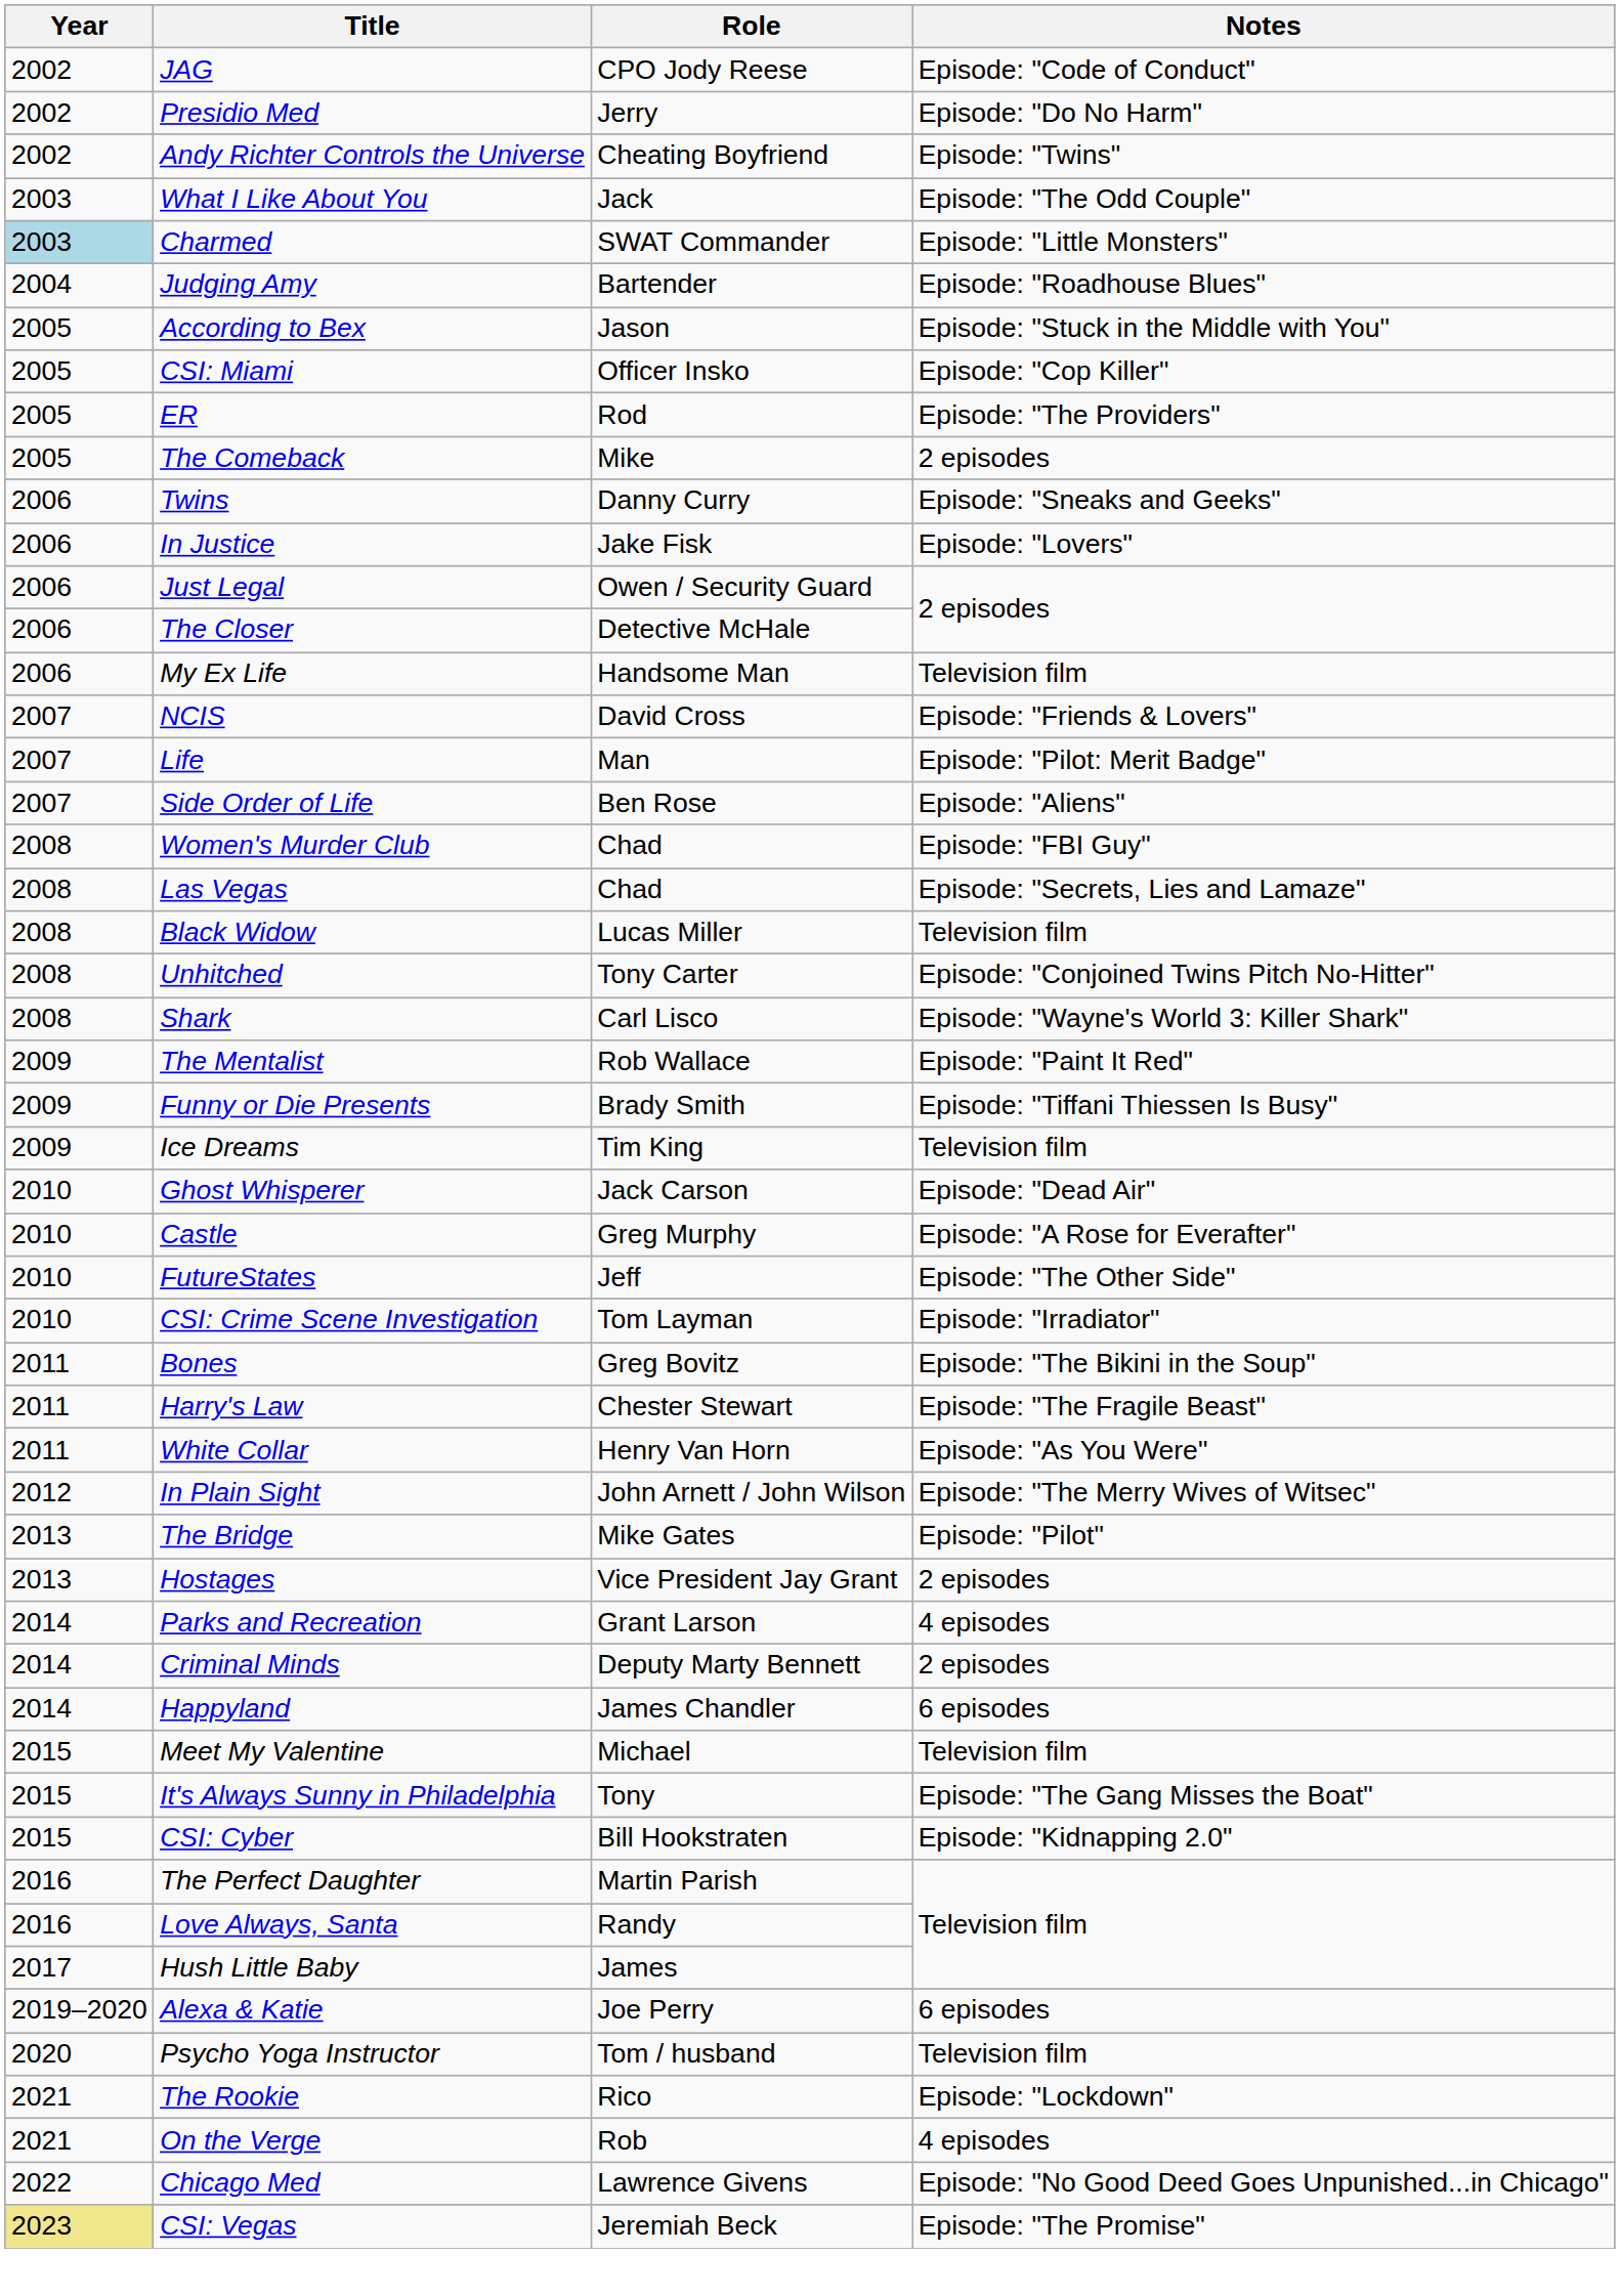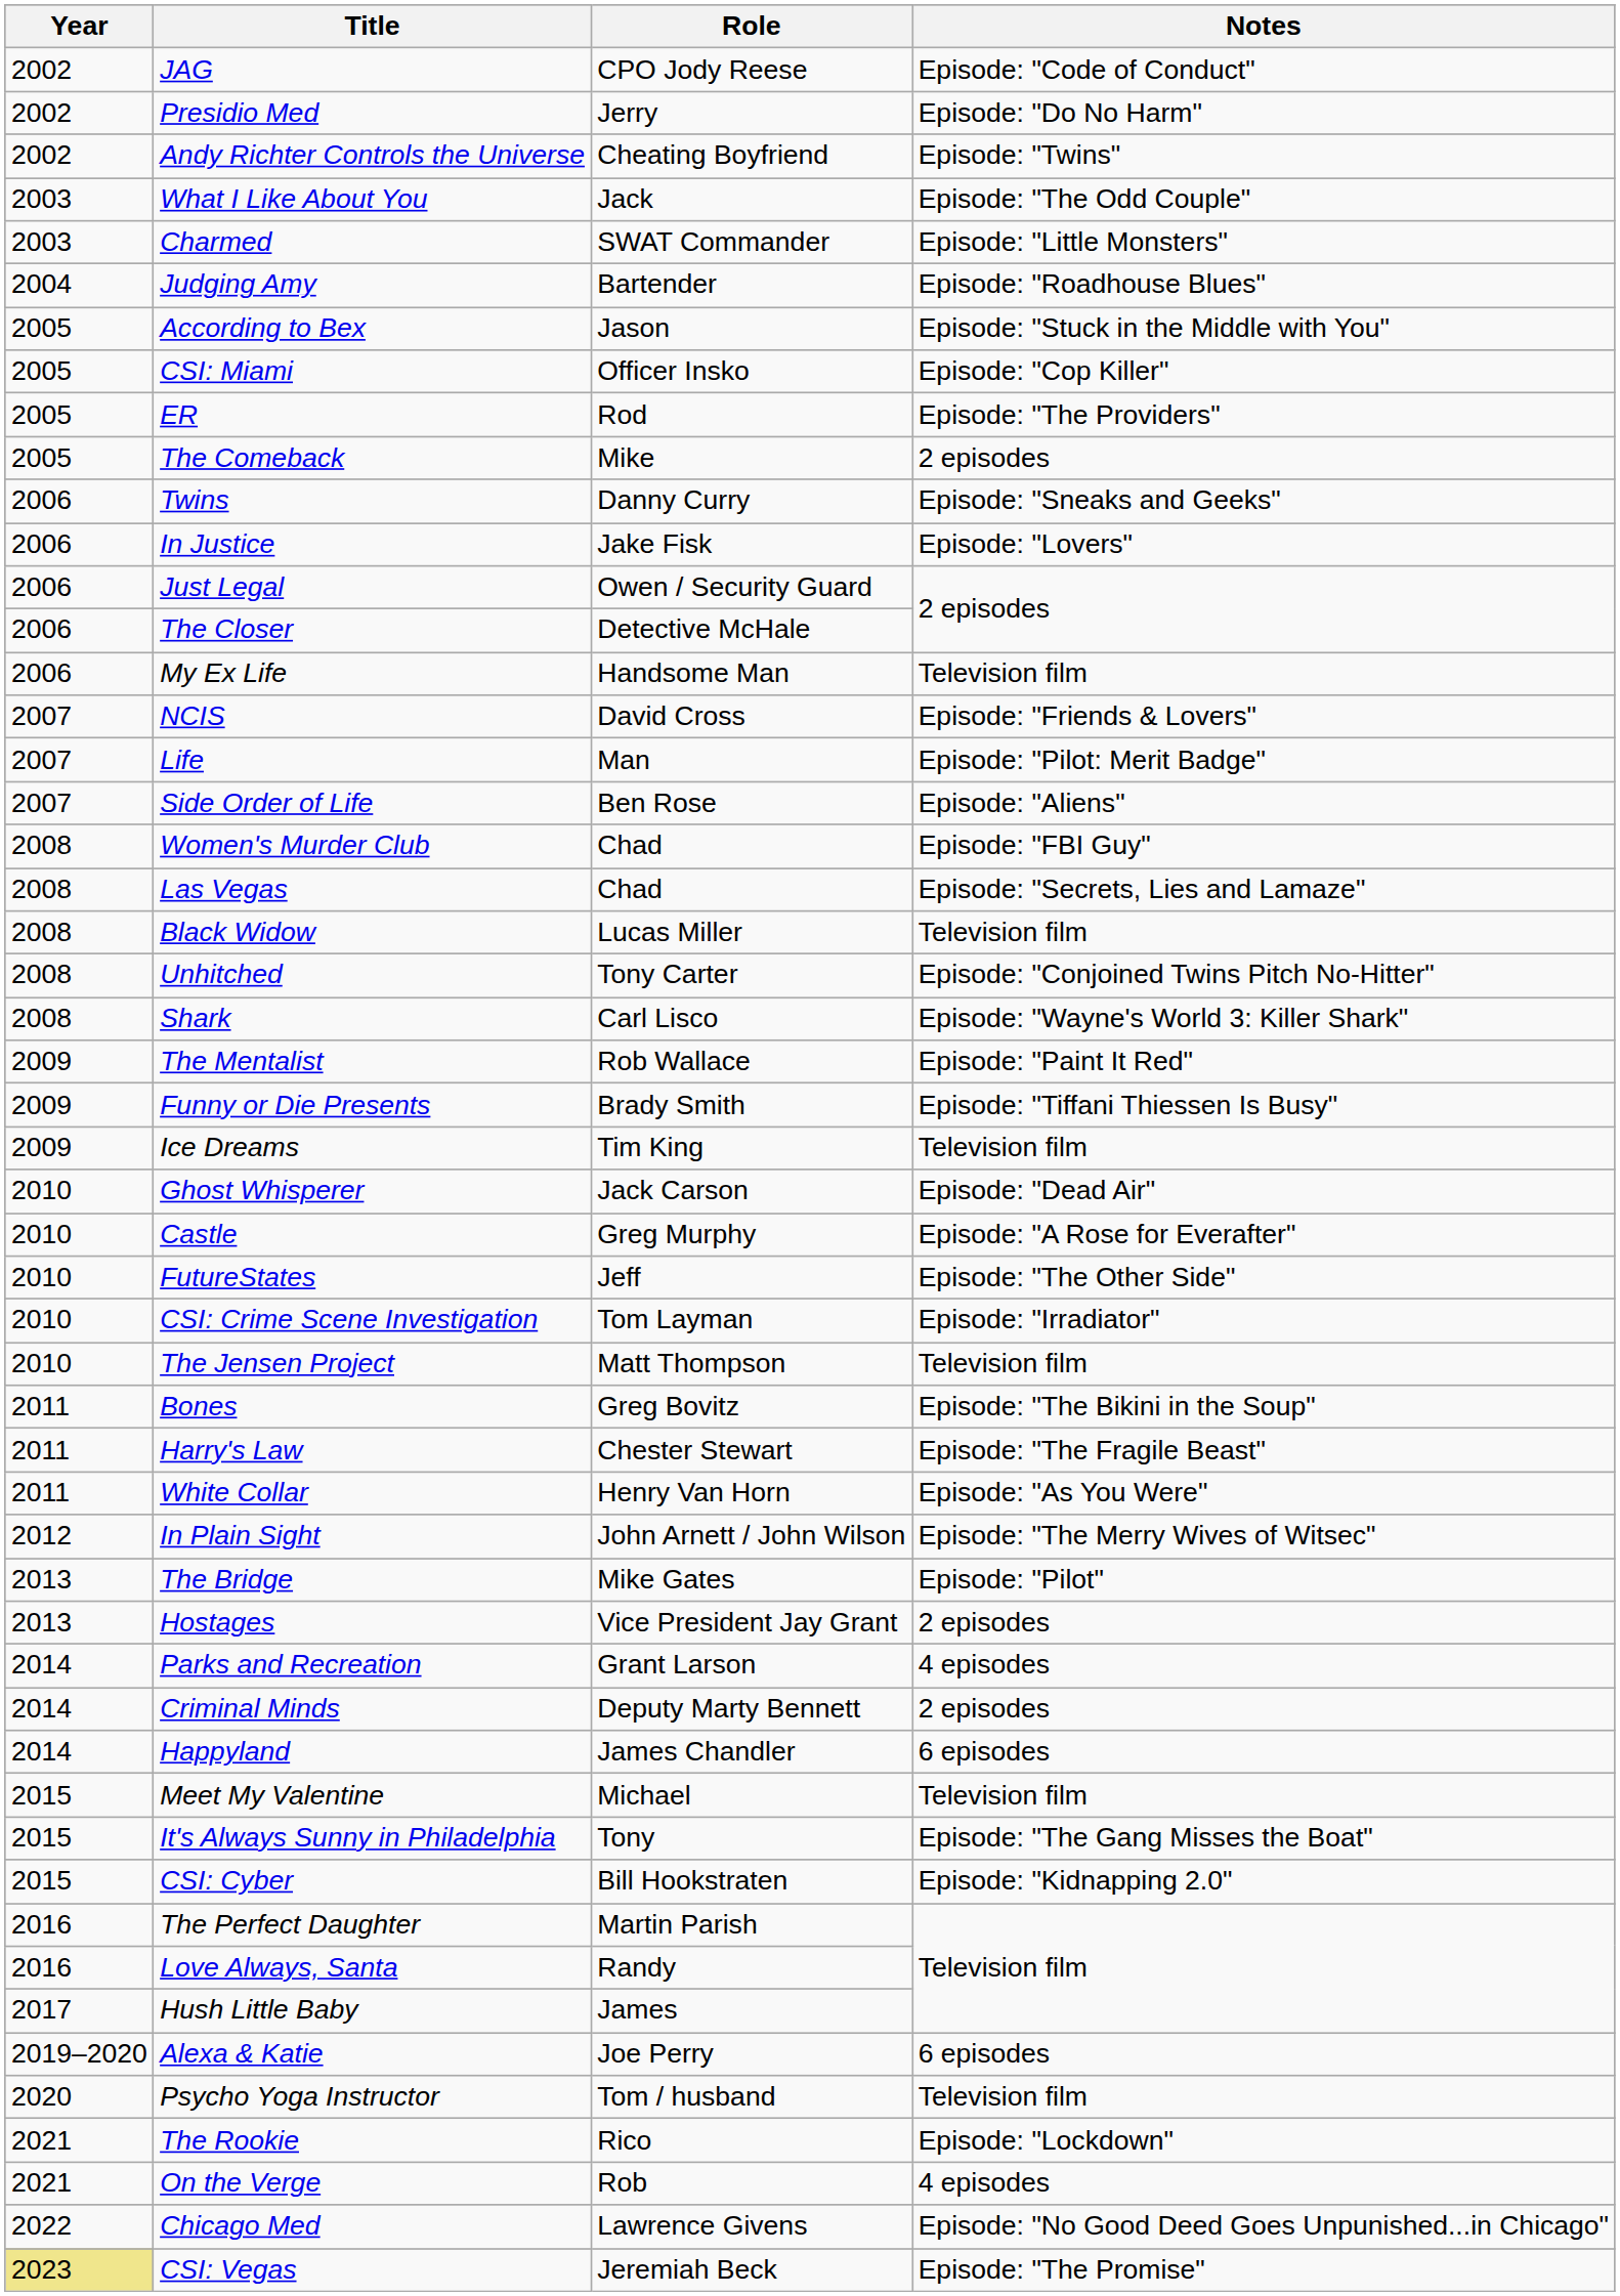Charmed | Year: lightblue background -> no background
+ row: 2010 | The Jensen Project | Matt Thompson | Television film
